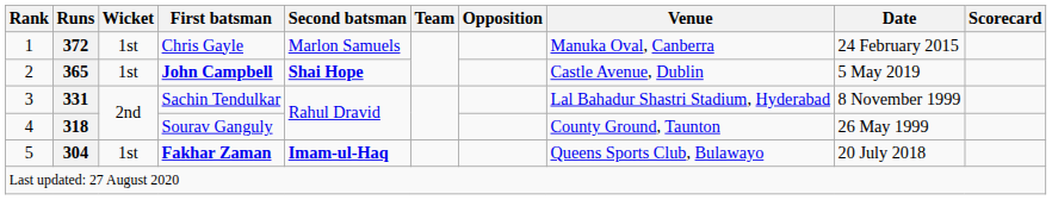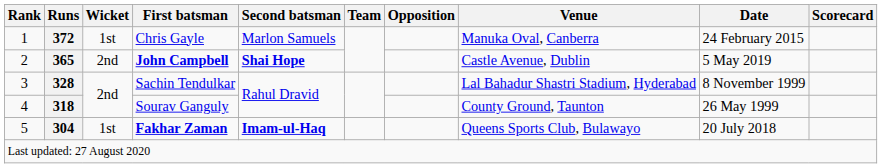John Campbell | Wicket: 1st -> 2nd
Sachin Tendulkar | Runs: 331 -> 328
